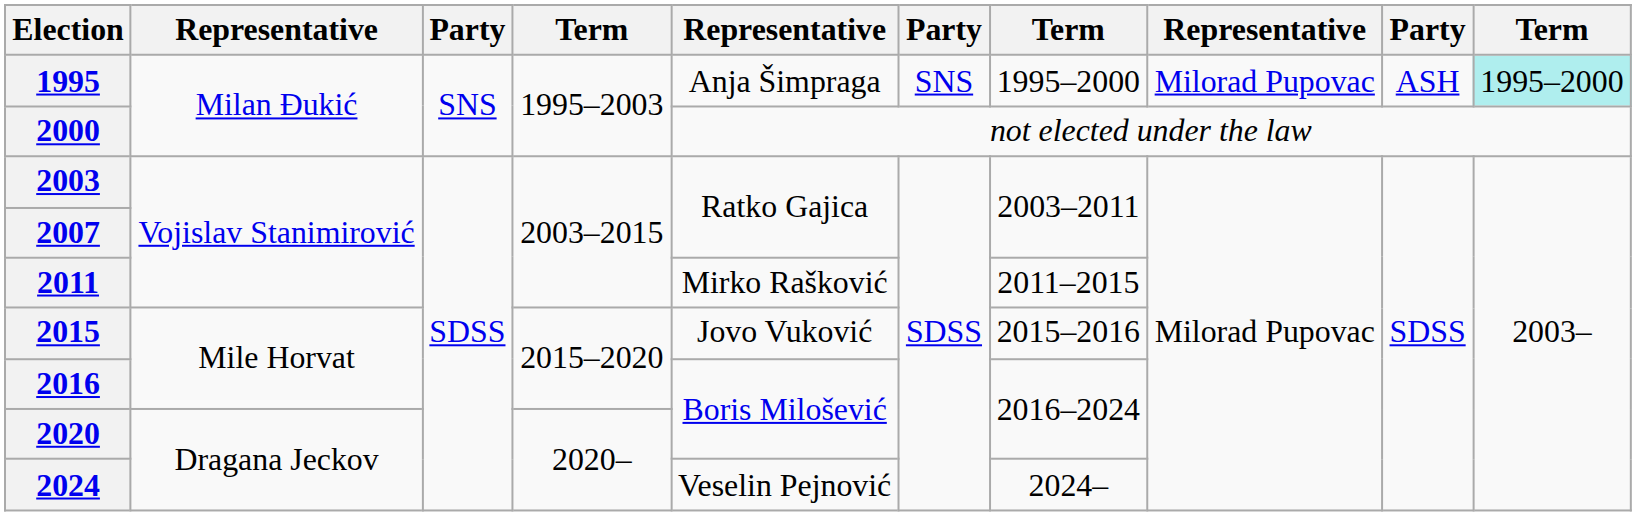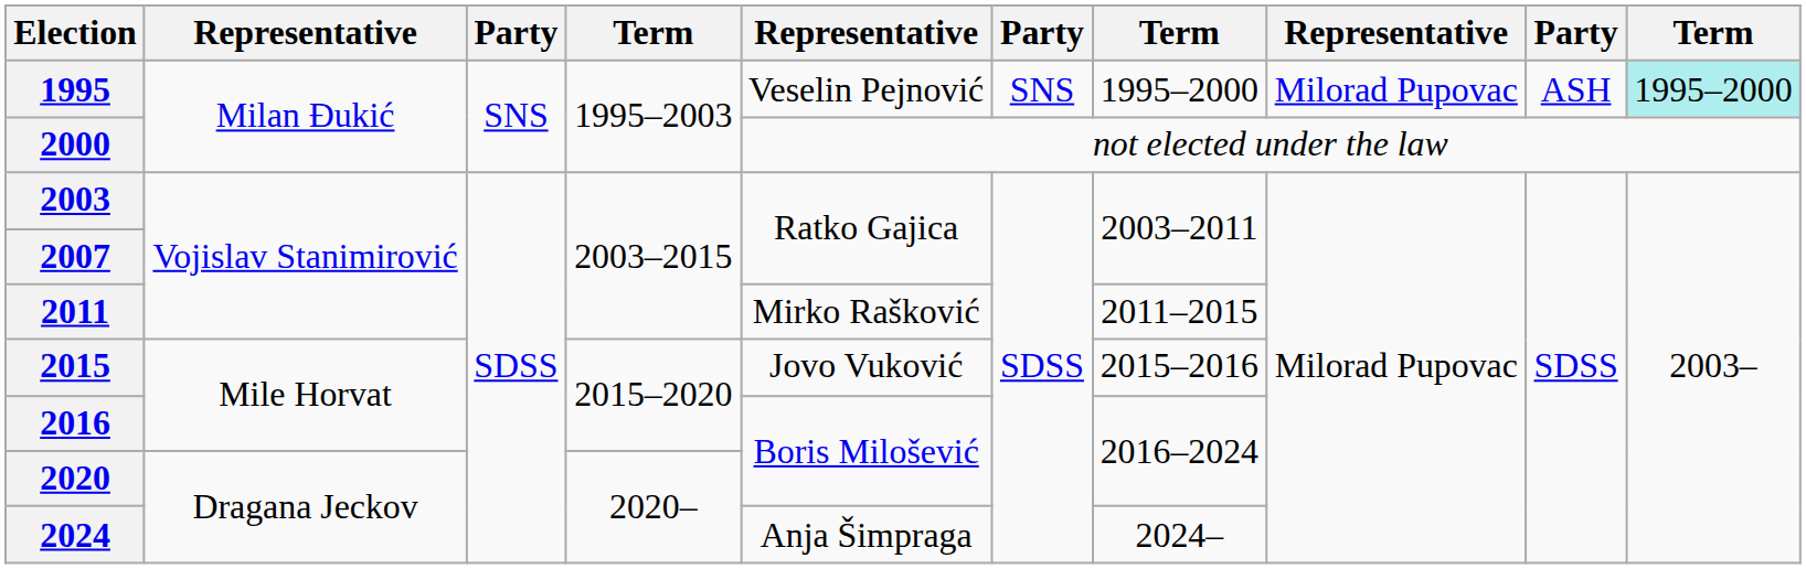1995 | column 5: Anja Šimpraga -> Veselin Pejnović
2024 | column 5: Veselin Pejnović -> Anja Šimpraga
